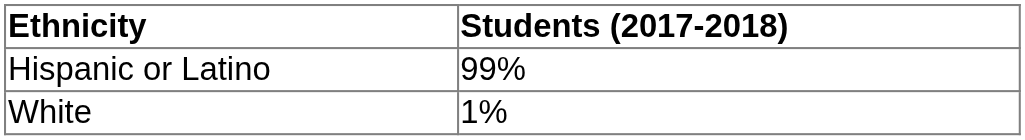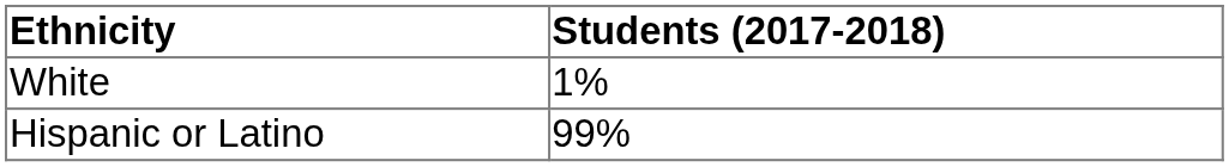rows swapped: Hispanic or Latino <-> White
